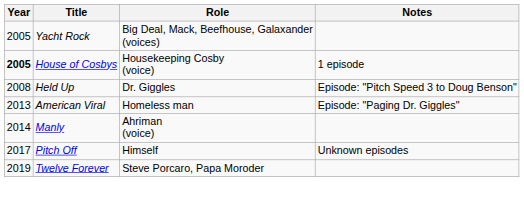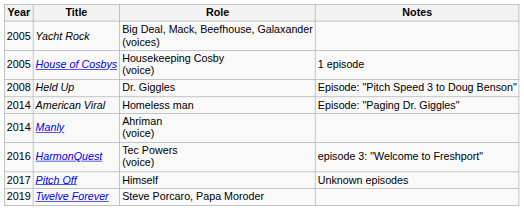House of Cosbys | Year: bold -> normal
American Viral | Year: 2013 -> 2014
+ row: 2016 | HarmonQuest | Tec Powers (voice) | episode 3: "Welcome to Freshport"
